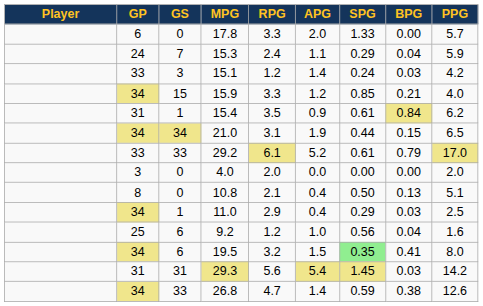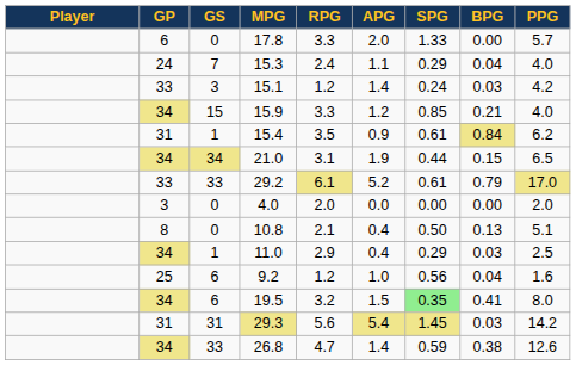15.3 | PPG: 5.9 -> 4.0
